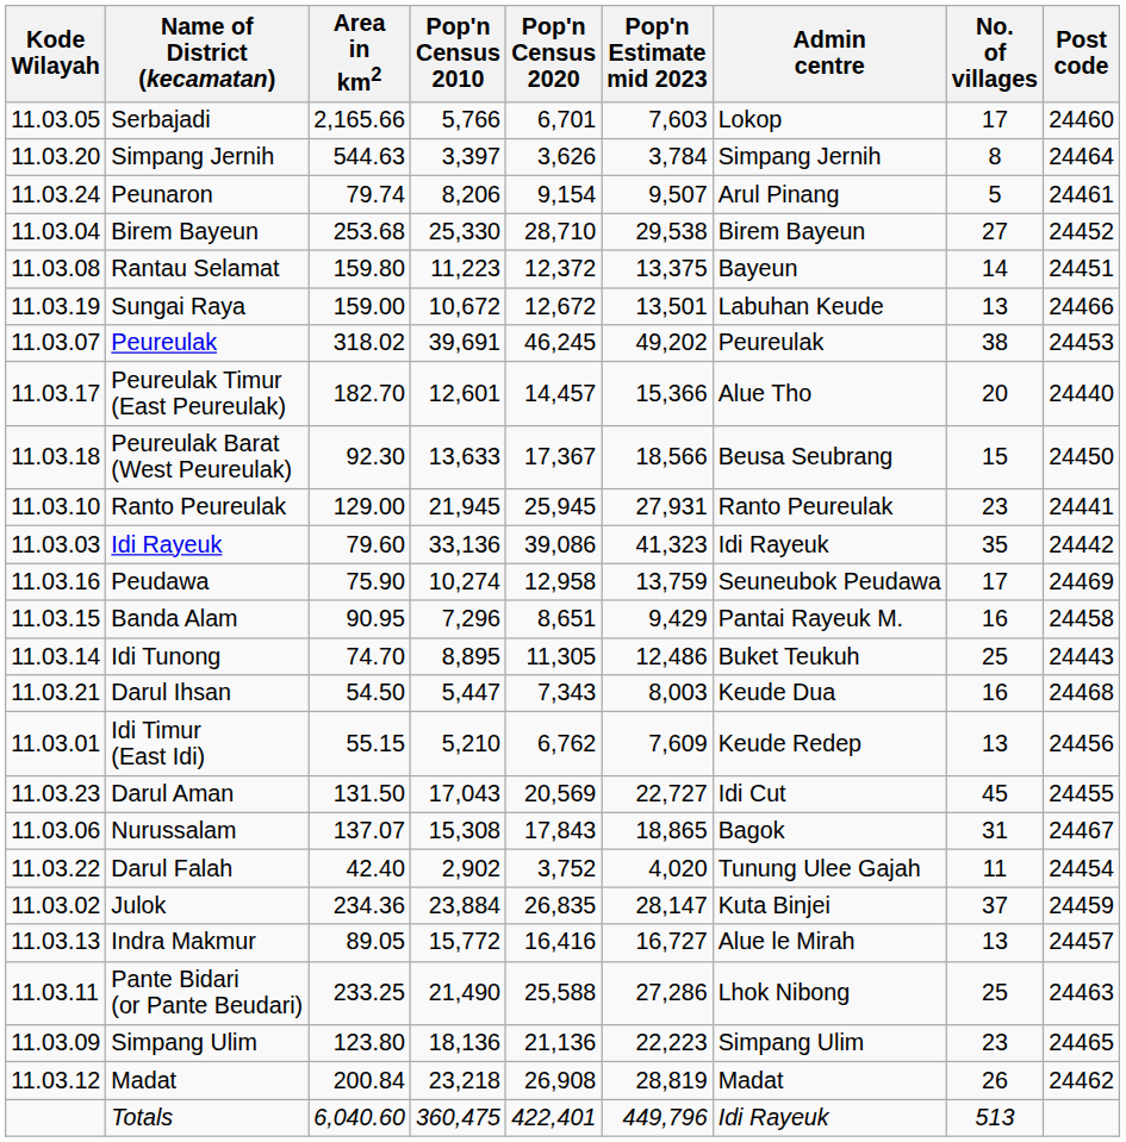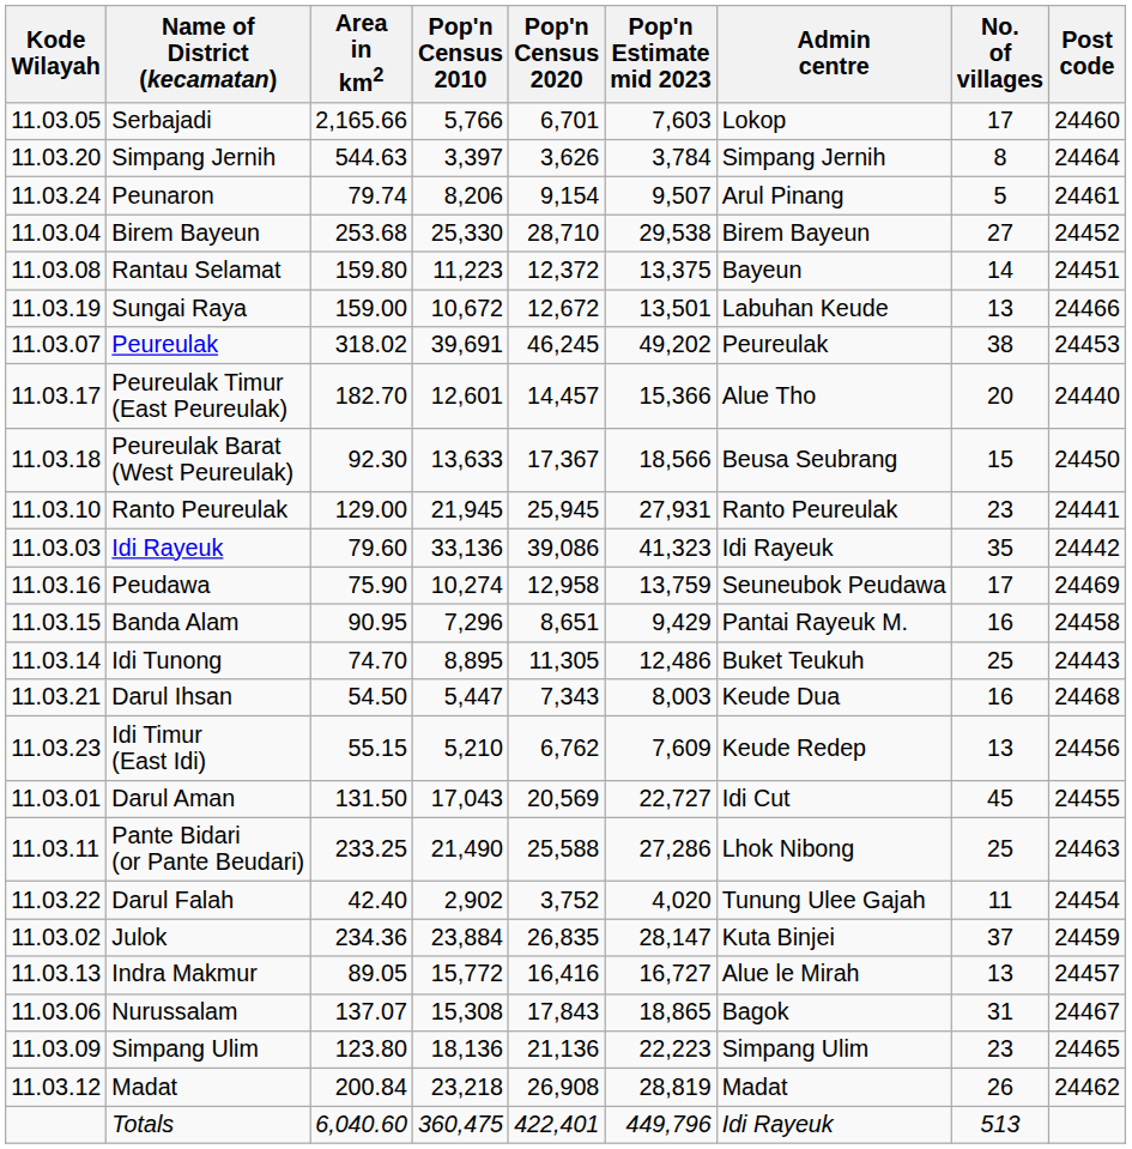Idi Timur (East Idi) | Kode Wilayah: 11.03.01 -> 11.03.23
Darul Aman | Kode Wilayah: 11.03.23 -> 11.03.01
rows swapped: Nurussalam <-> Pante Bidari (or Pante Beudari)
